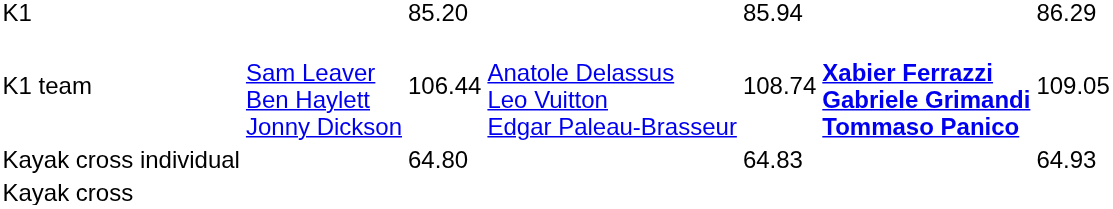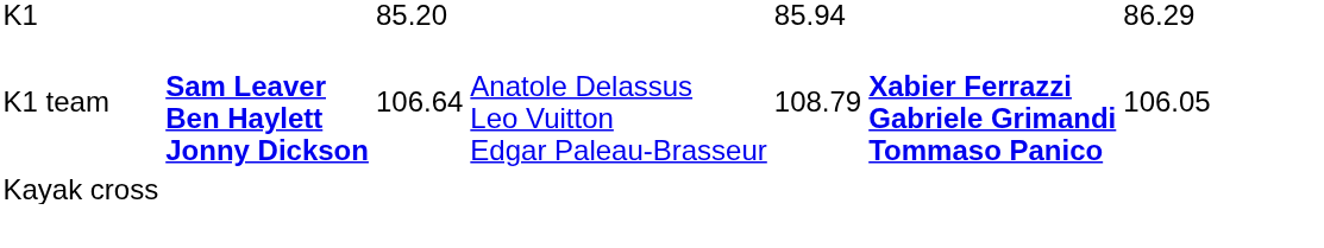K1 team | column 2: normal -> bold
K1 team | column 3: 106.44 -> 106.64
K1 team | column 5: 108.74 -> 108.79
K1 team | column 7: 109.05 -> 106.05
- row: Kayak cross individual | 64.80 | 64.83 | 64.93
